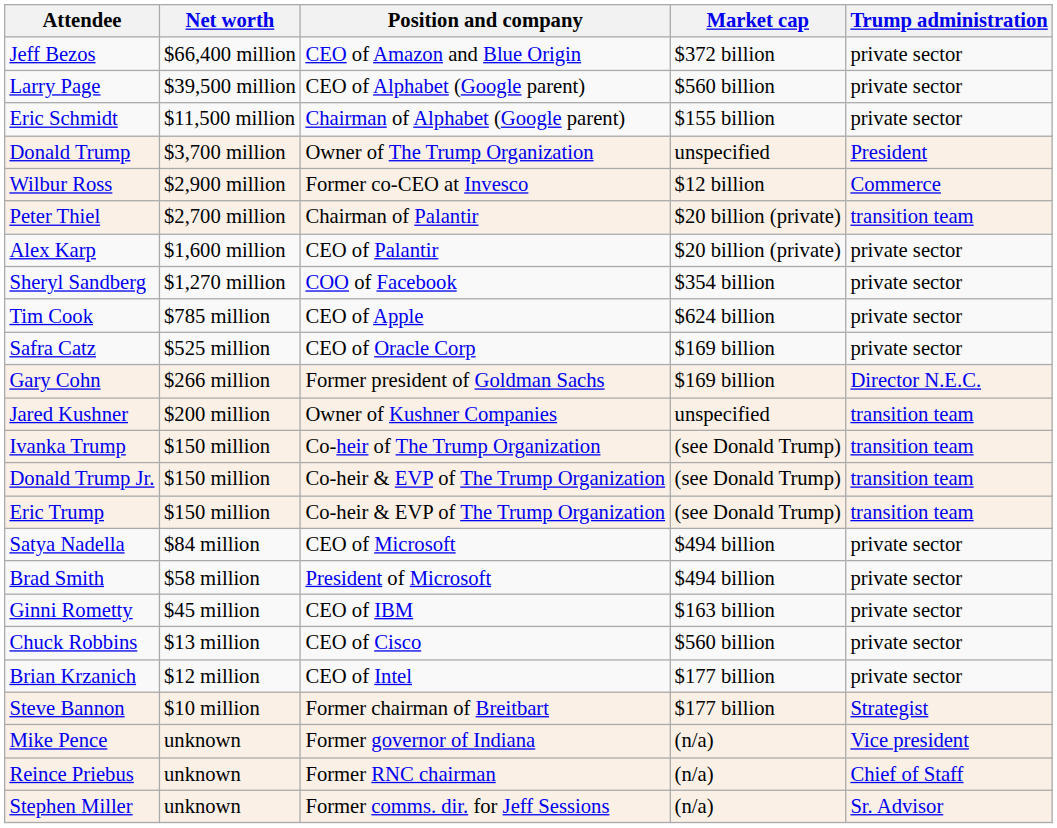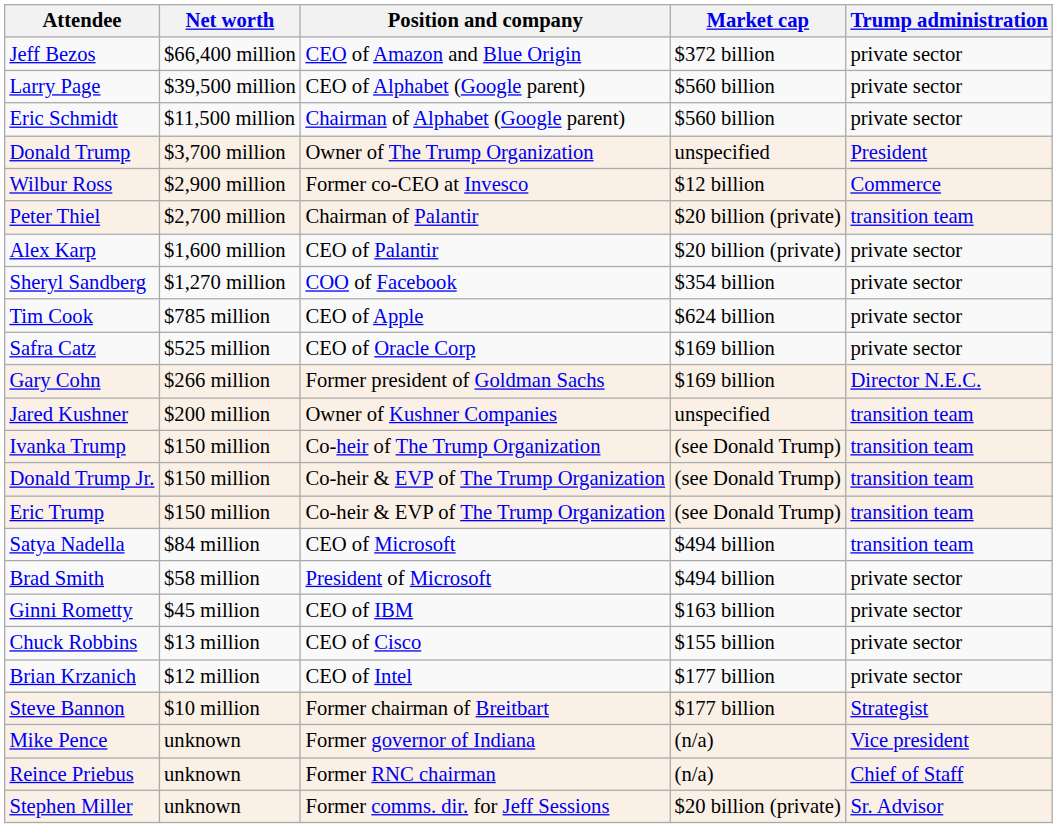Eric Schmidt | Market cap: $155 billion -> $560 billion
Satya Nadella | Trump administration: private sector -> transition team
Chuck Robbins | Market cap: $560 billion -> $155 billion
Stephen Miller | Market cap: (n/a) -> $20 billion (private)
